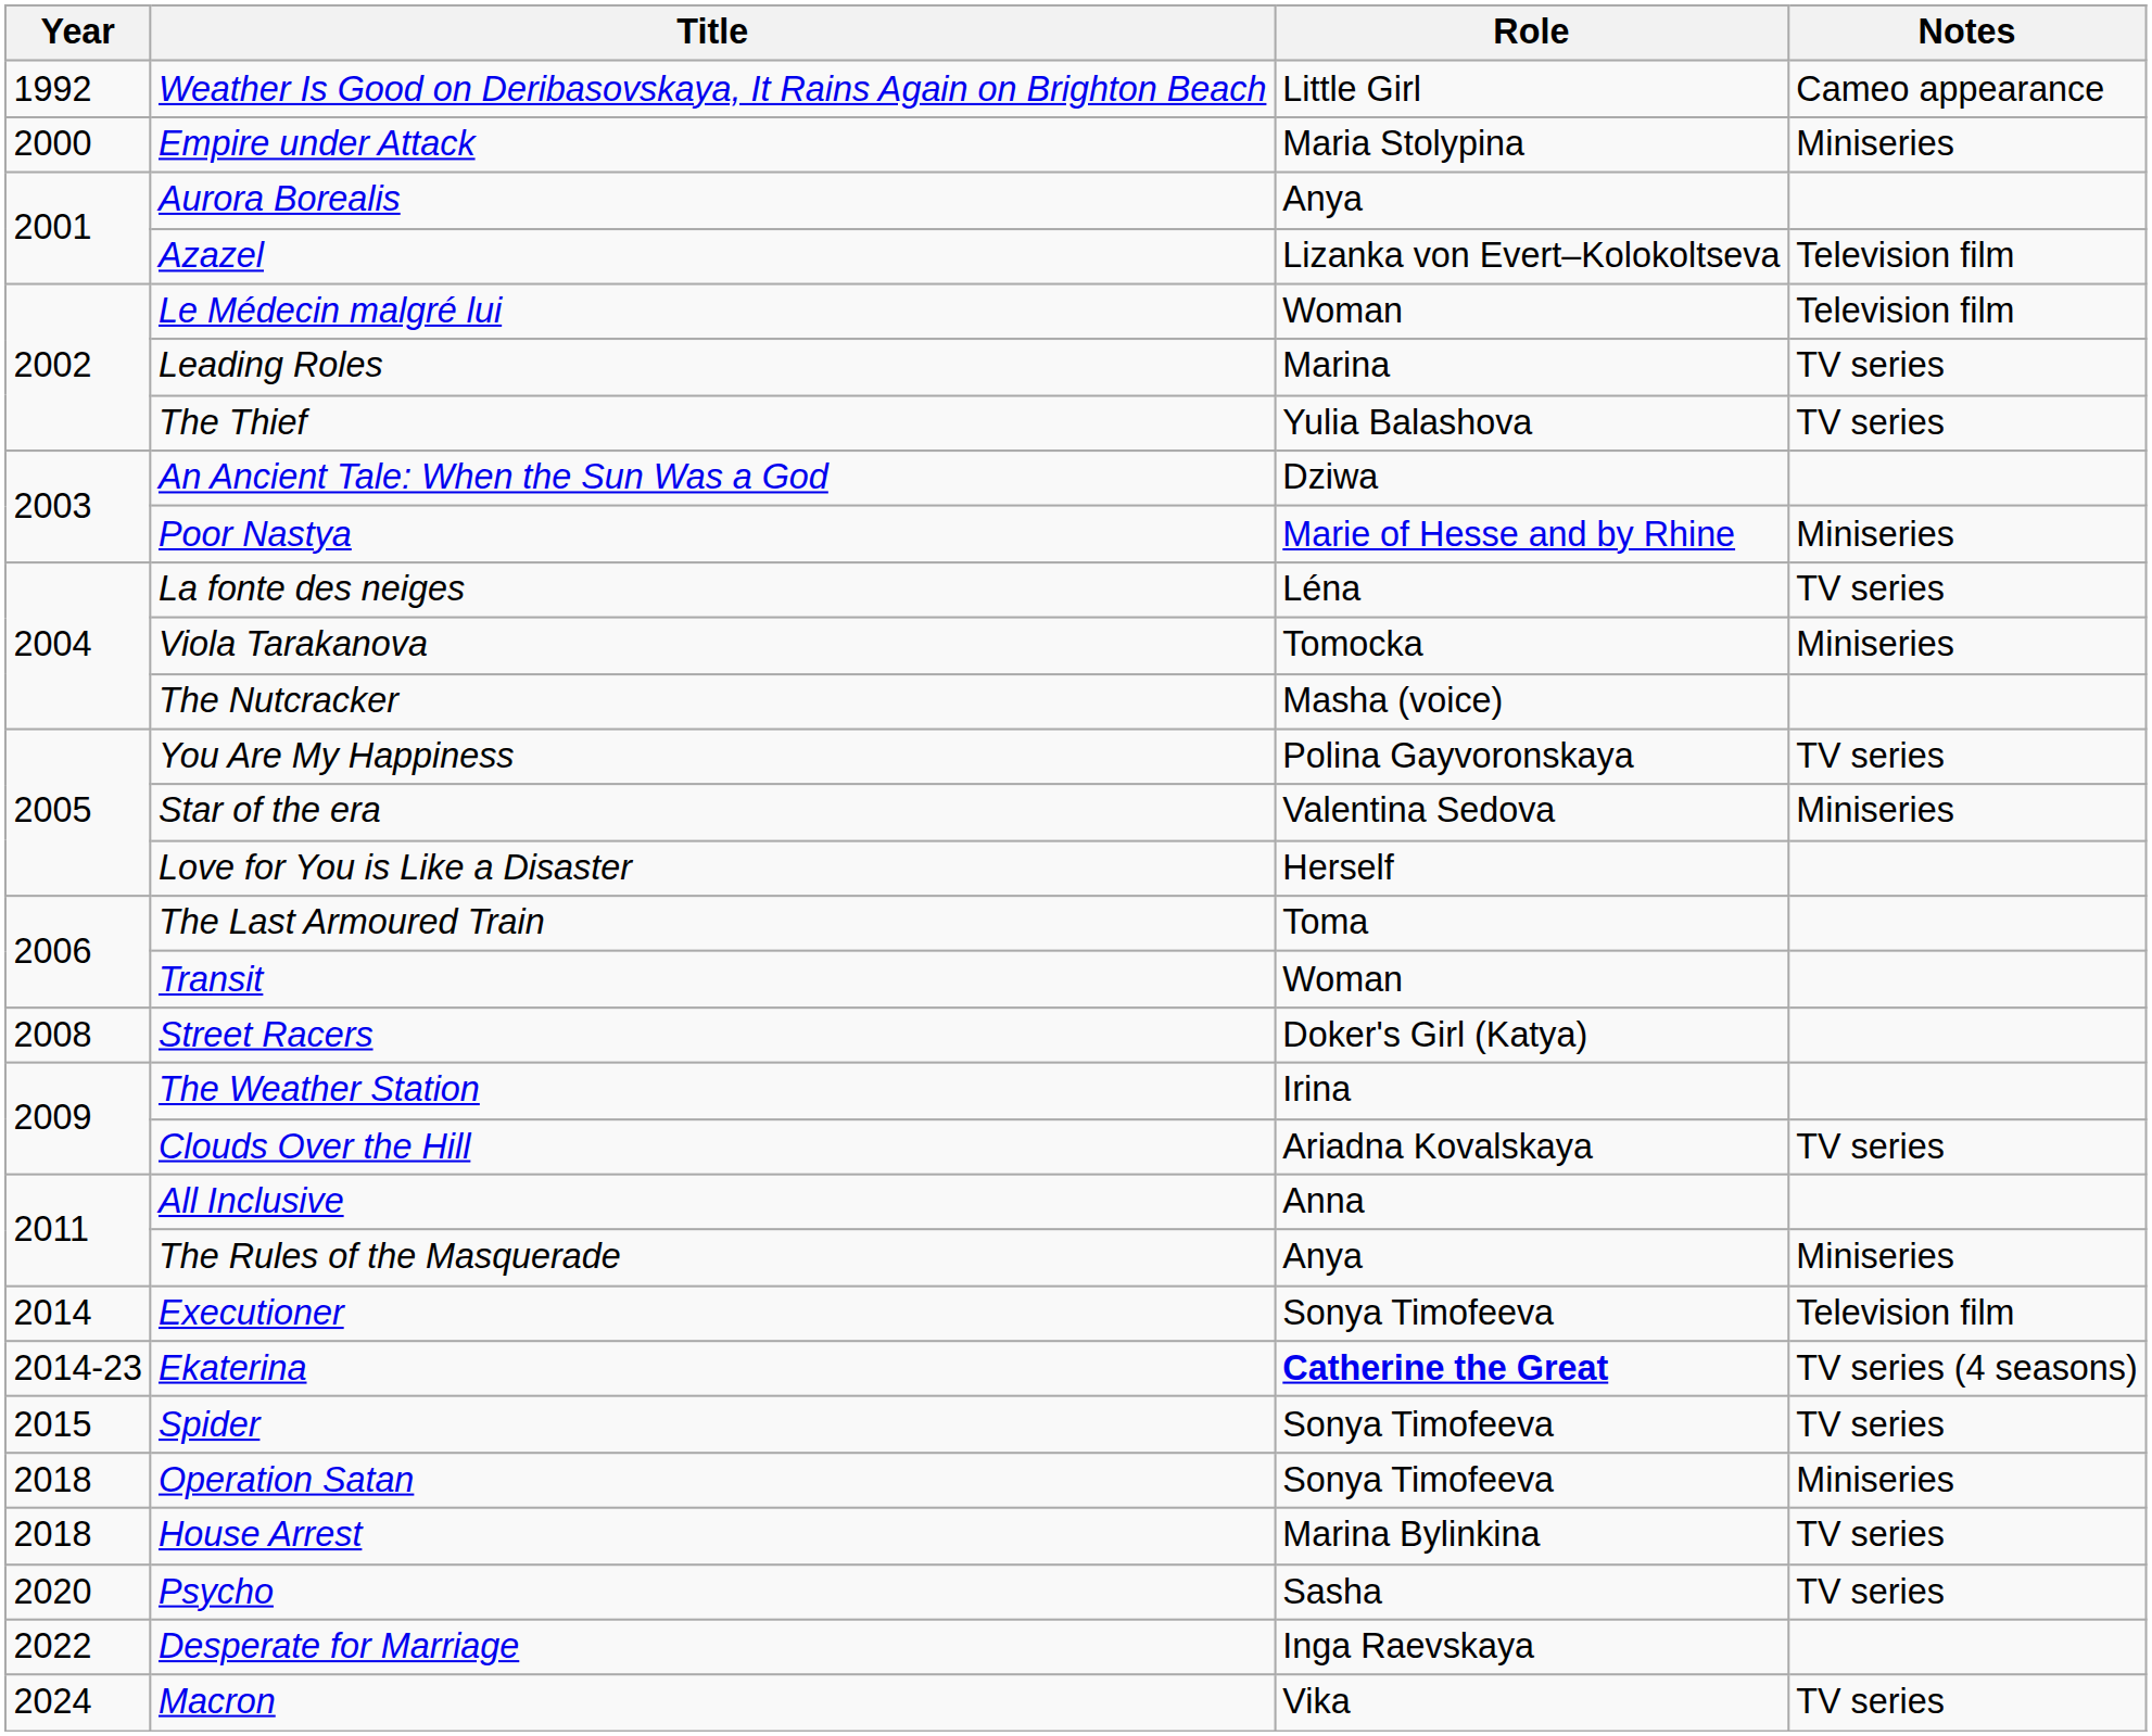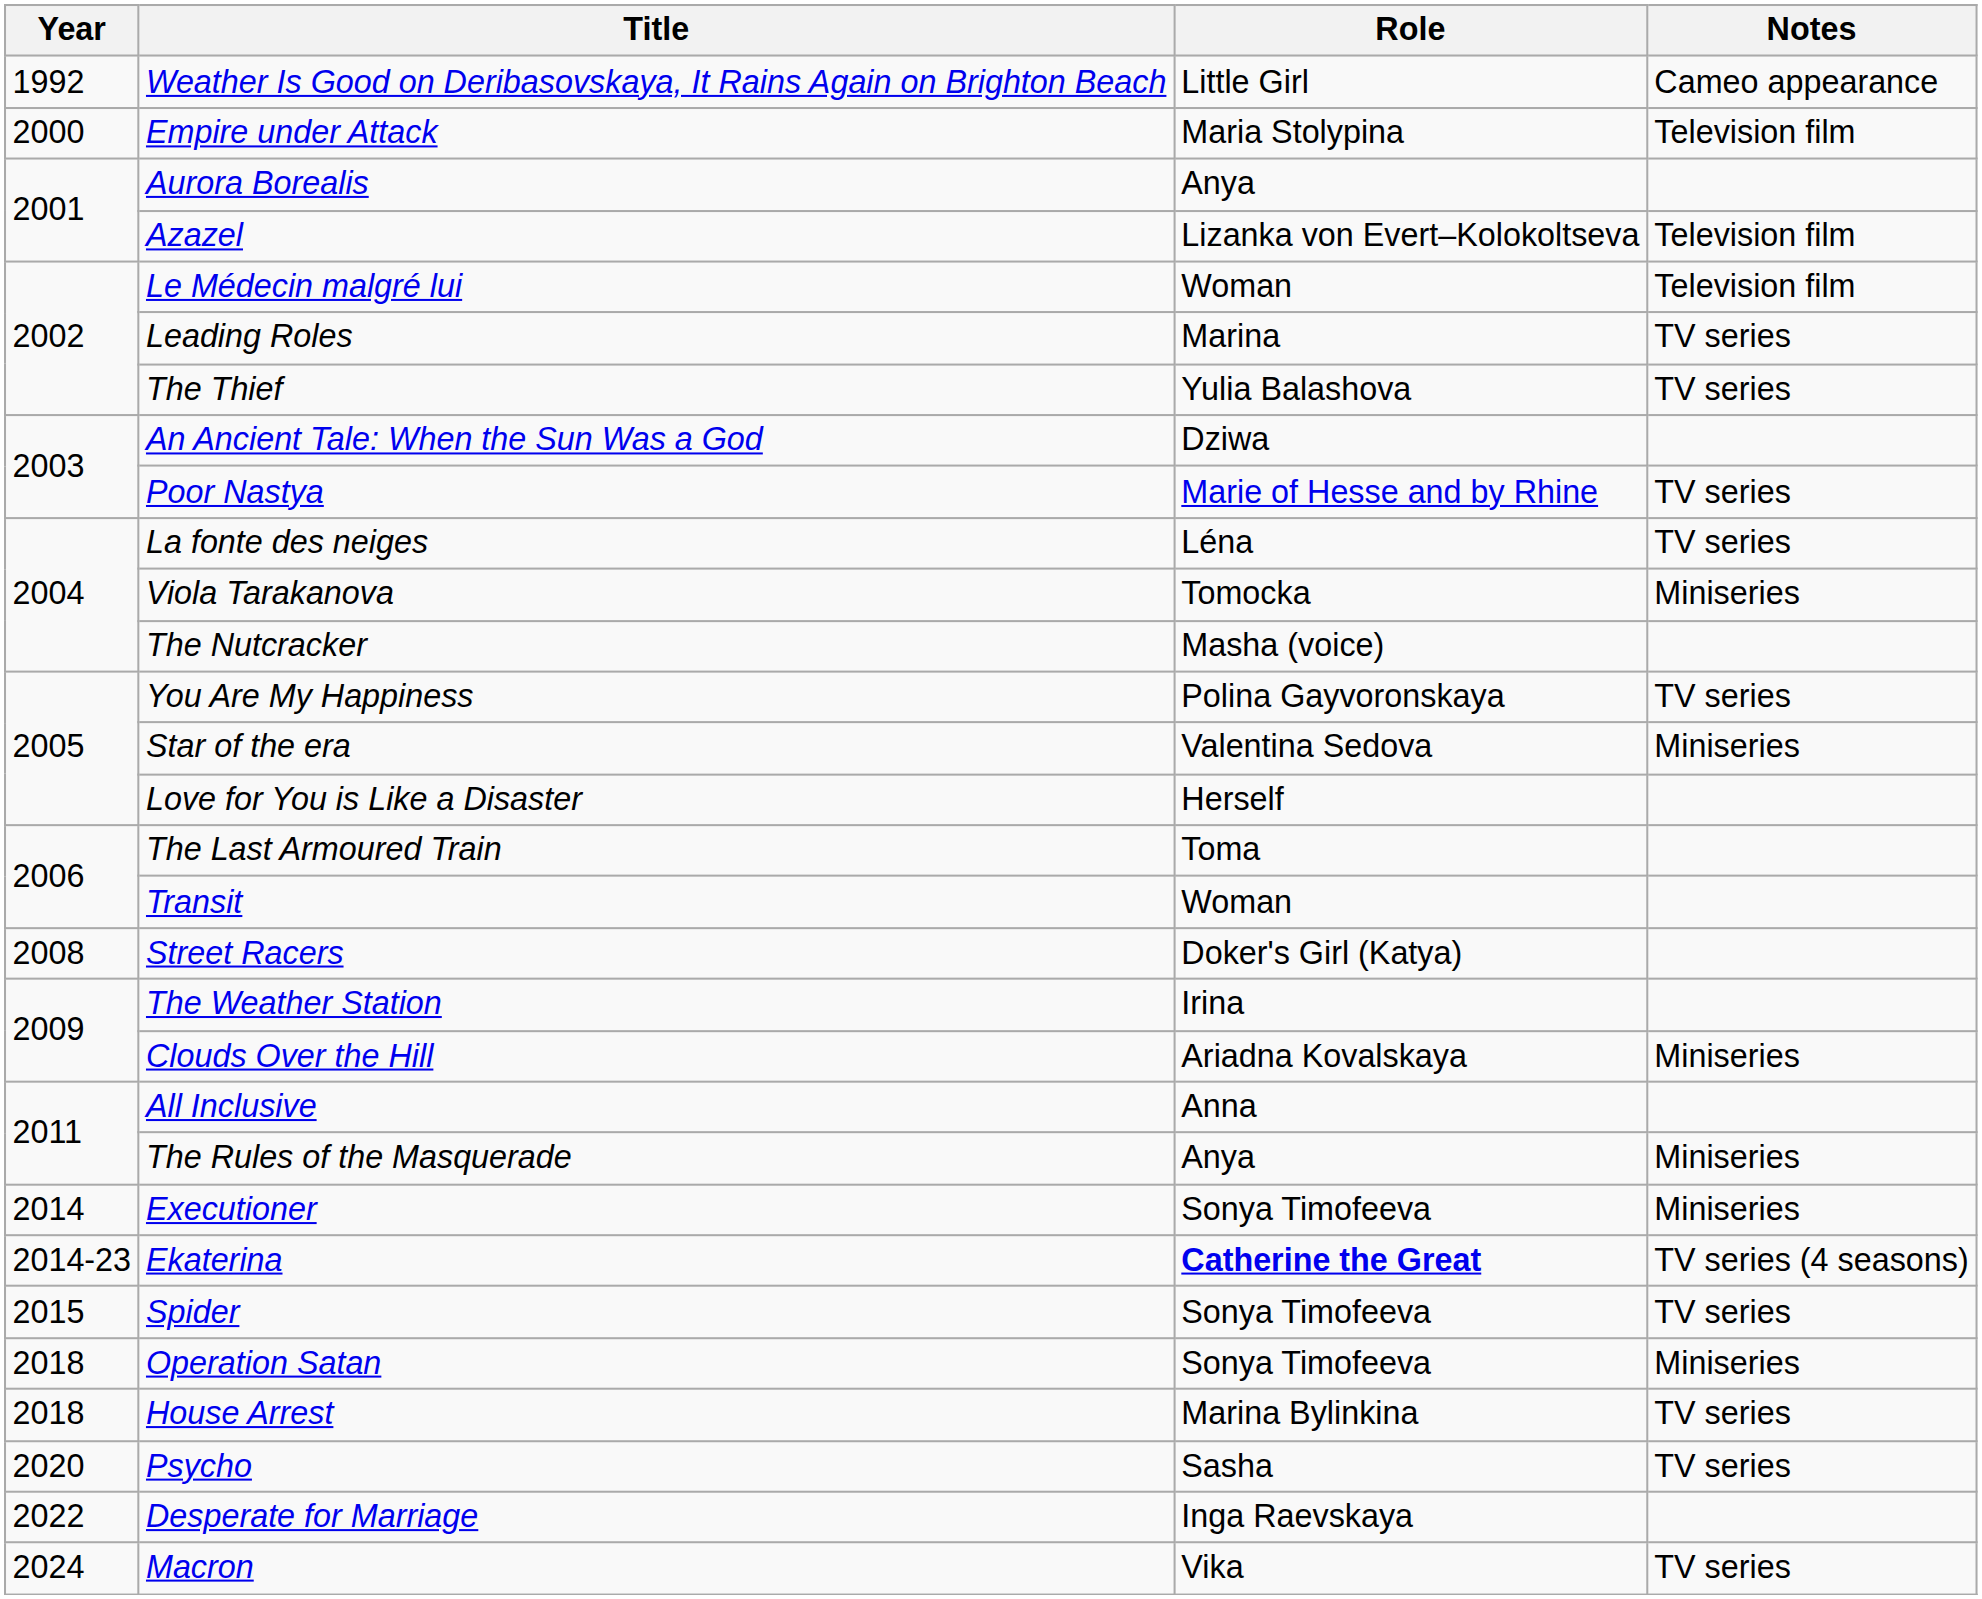Empire under Attack | Notes: Miniseries -> Television film
Poor Nastya | Notes: Miniseries -> TV series
Clouds Over the Hill | Notes: TV series -> Miniseries
Executioner | Notes: Television film -> Miniseries
